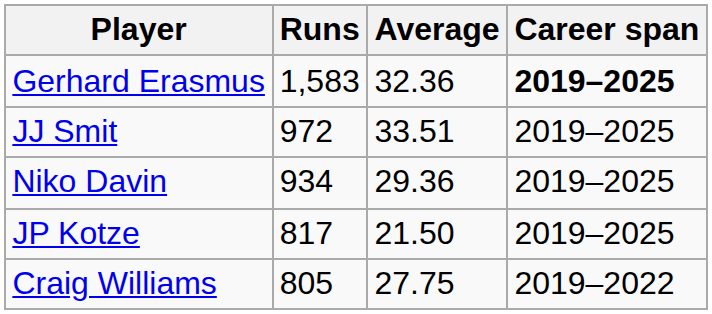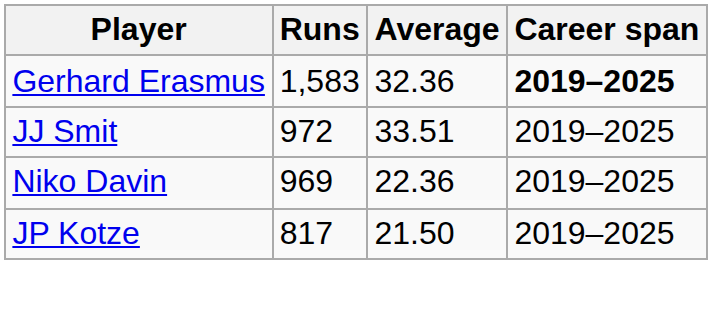Niko Davin | Runs: 934 -> 969
Niko Davin | Average: 29.36 -> 22.36
- row: Craig Williams | 805 | 27.75 | 2019–2022
